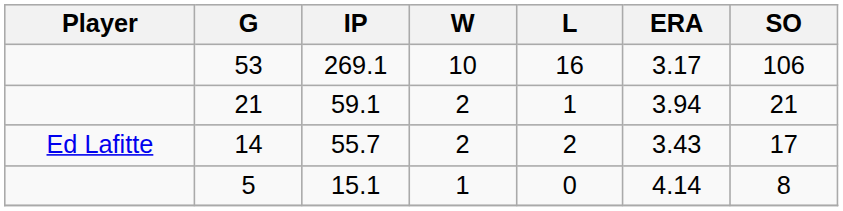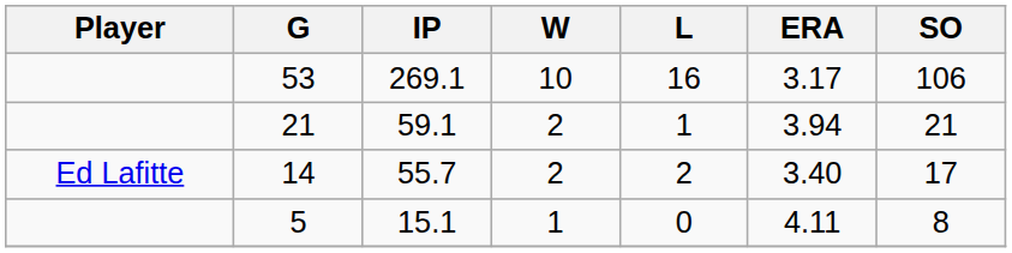14 | ERA: 3.43 -> 3.40
5 | ERA: 4.14 -> 4.11
